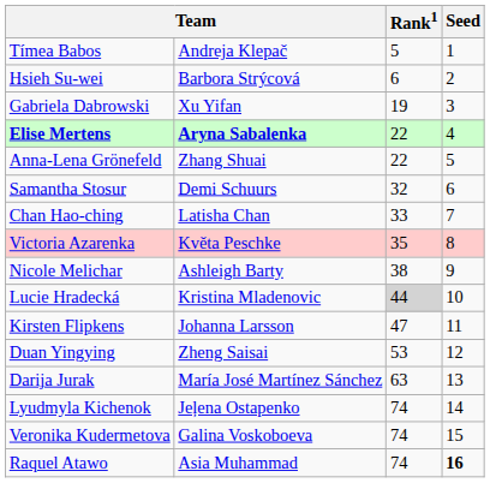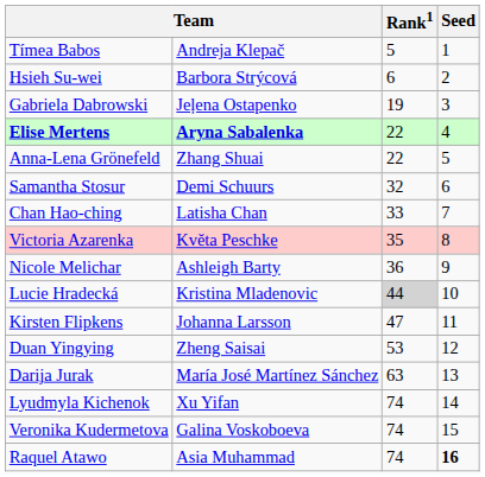Gabriela Dabrowski | column 2: Xu Yifan -> Jeļena Ostapenko
Nicole Melichar | Rank1: 38 -> 36
Lyudmyla Kichenok | column 2: Jeļena Ostapenko -> Xu Yifan
